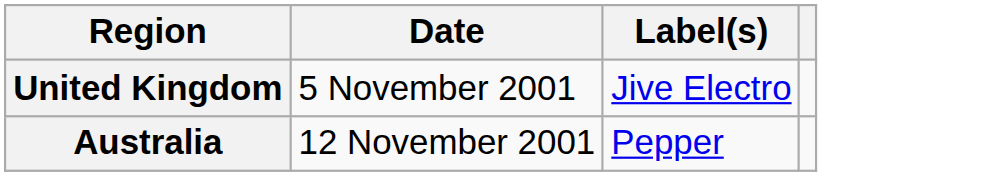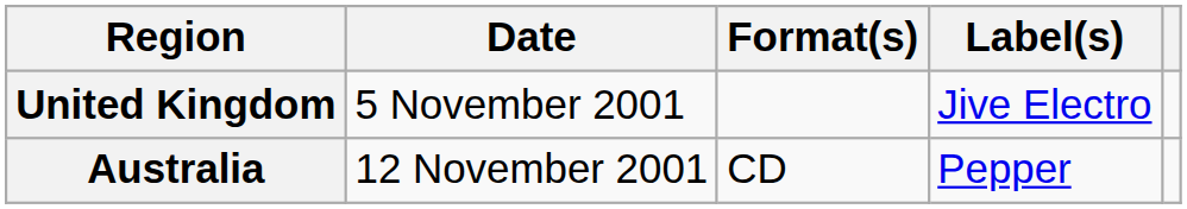+ column: Format(s) | CD
